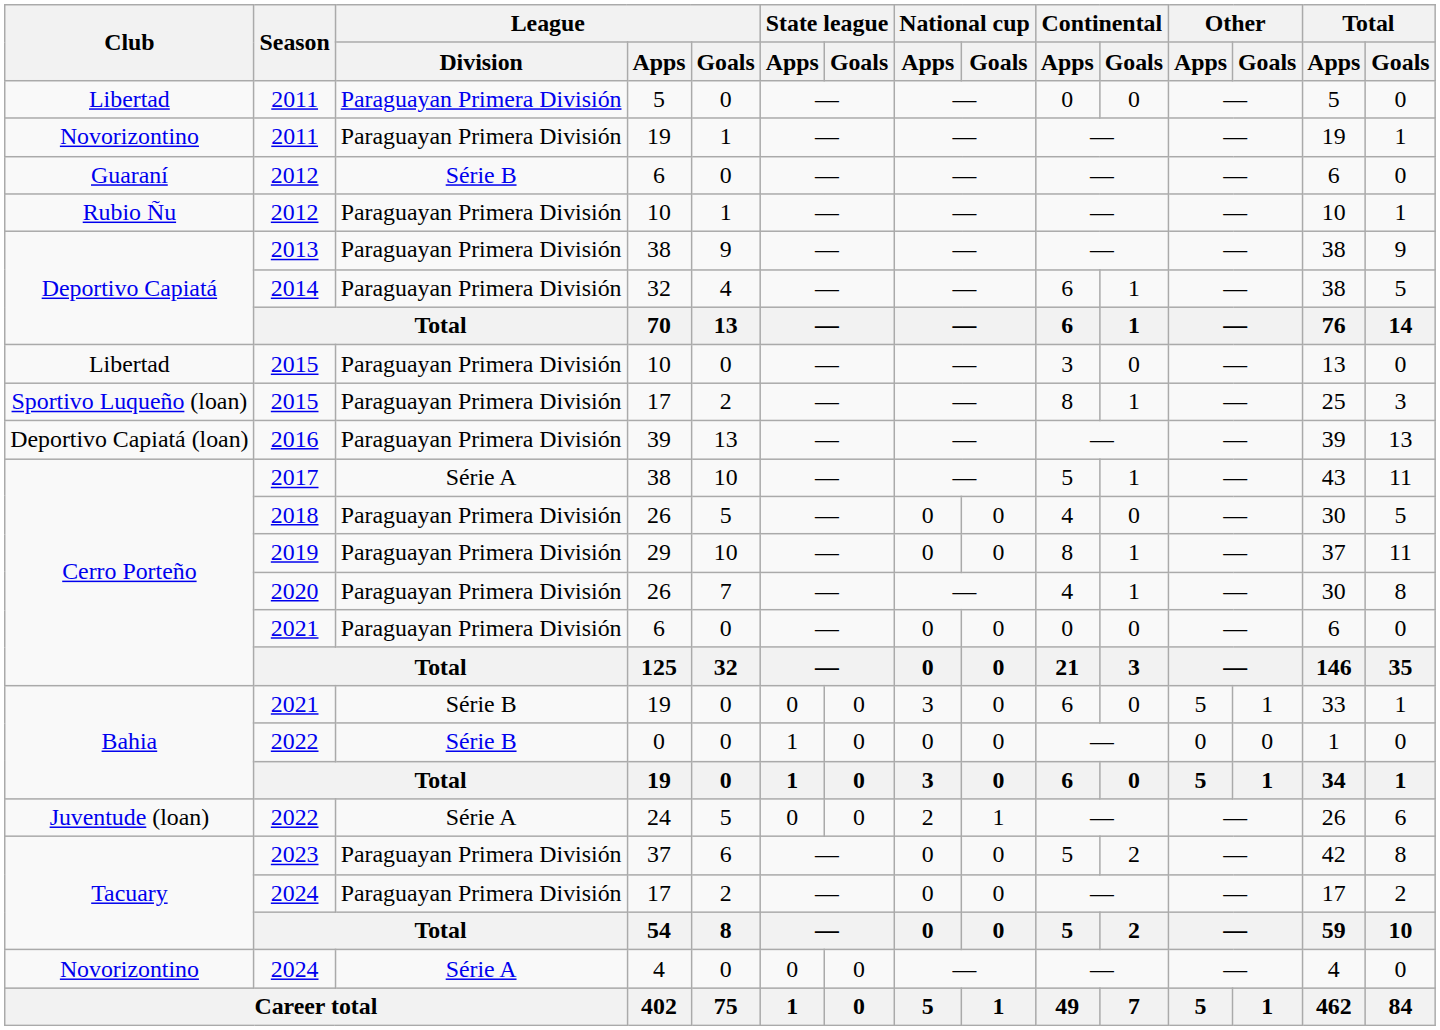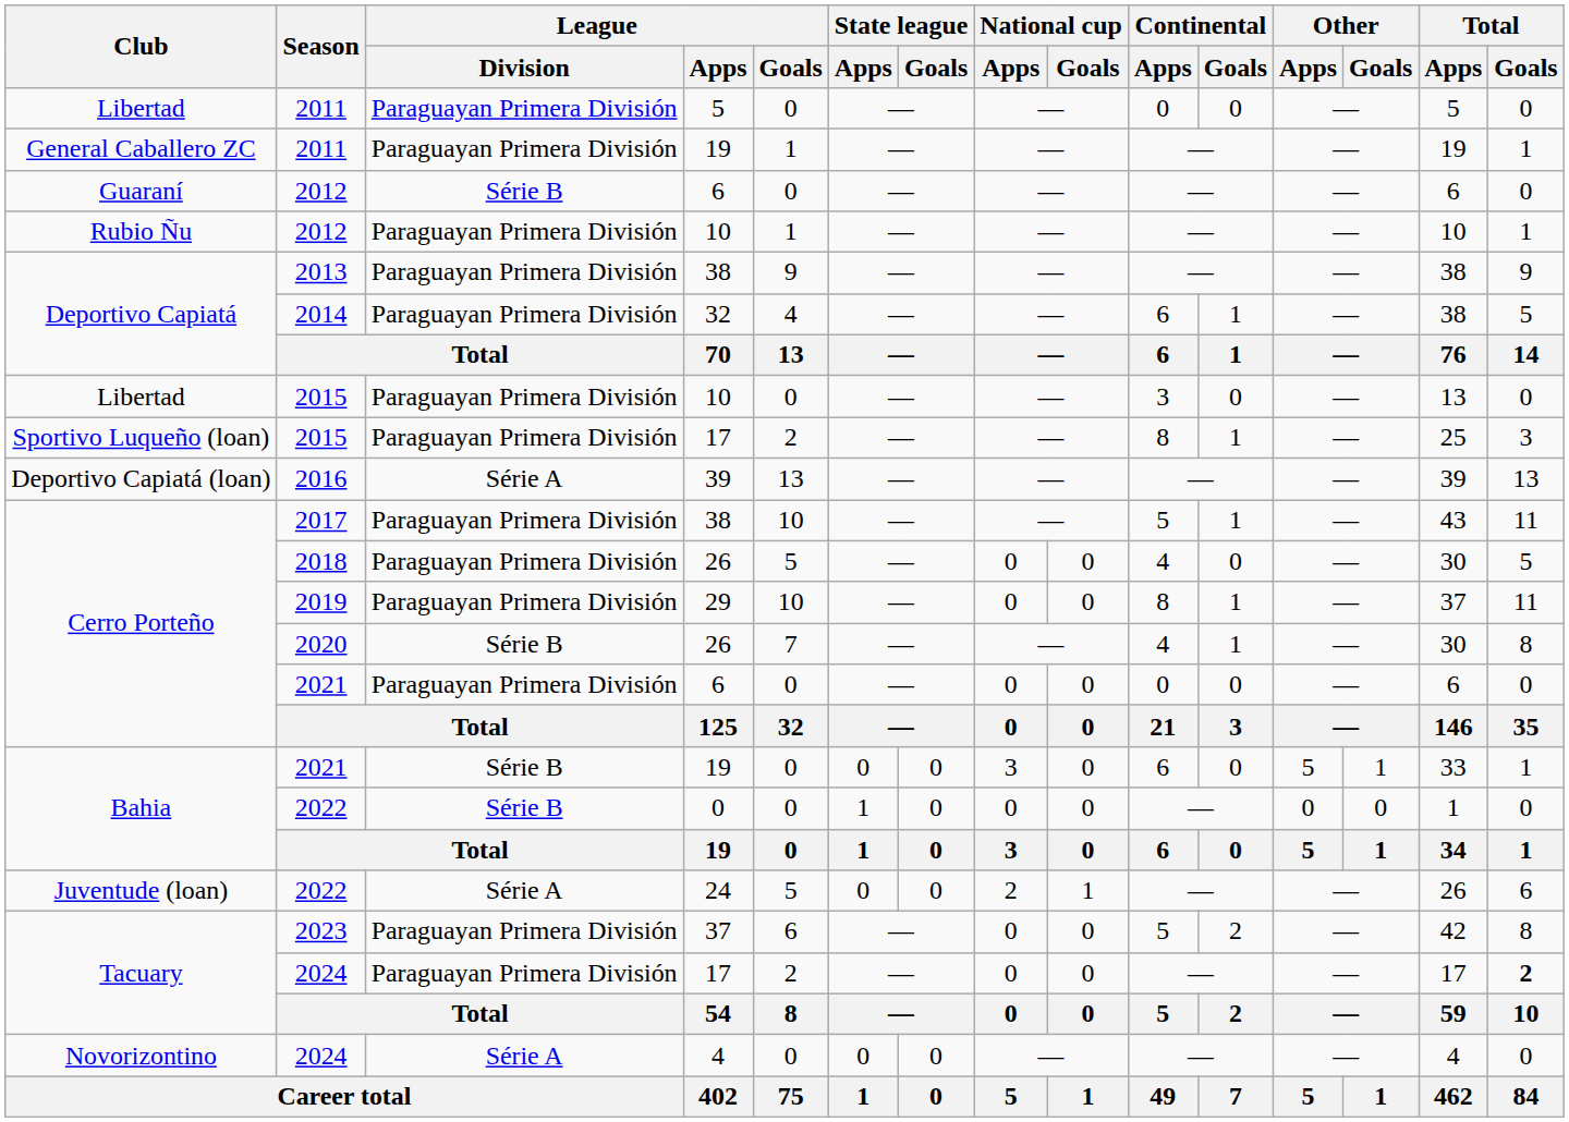2011 / 19 | Club: Novorizontino -> General Caballero ZC
2016 | League / Division: Paraguayan Primera División -> Série A
2017 | League / Division: Série A -> Paraguayan Primera División
2020 | League / Division: Paraguayan Primera División -> Série B
2024 / 17 | Total / Goals: normal -> bold
